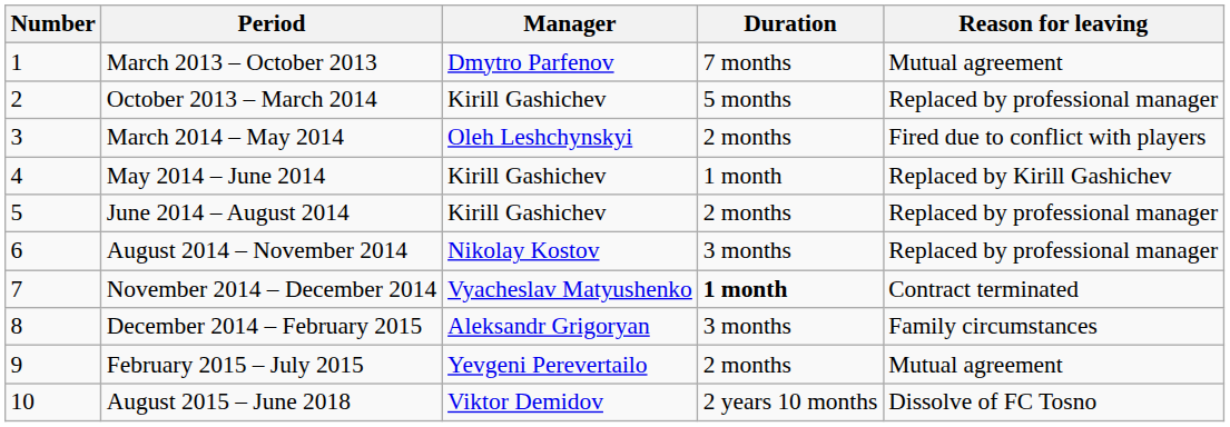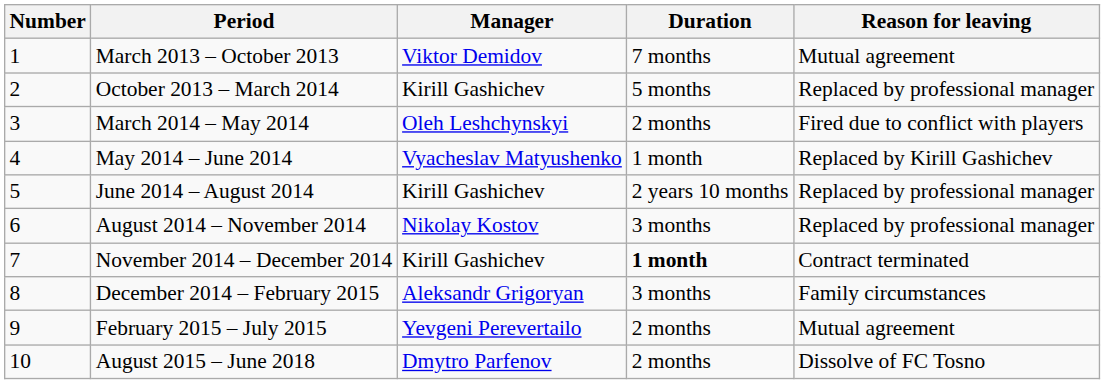March 2013 – October 2013 | Manager: Dmytro Parfenov -> Viktor Demidov
May 2014 – June 2014 | Manager: Kirill Gashichev -> Vyacheslav Matyushenko
June 2014 – August 2014 | Duration: 2 months -> 2 years 10 months
November 2014 – December 2014 | Manager: Vyacheslav Matyushenko -> Kirill Gashichev
August 2015 – June 2018 | Manager: Viktor Demidov -> Dmytro Parfenov
August 2015 – June 2018 | Duration: 2 years 10 months -> 2 months
